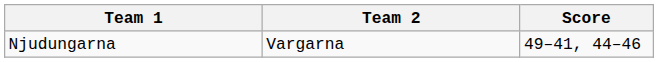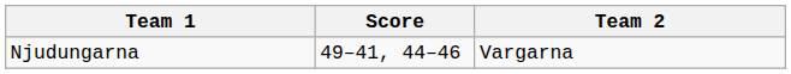columns swapped: Team 2 <-> Score
